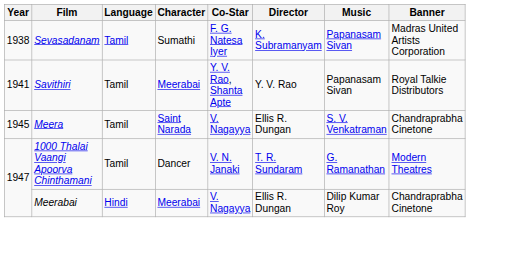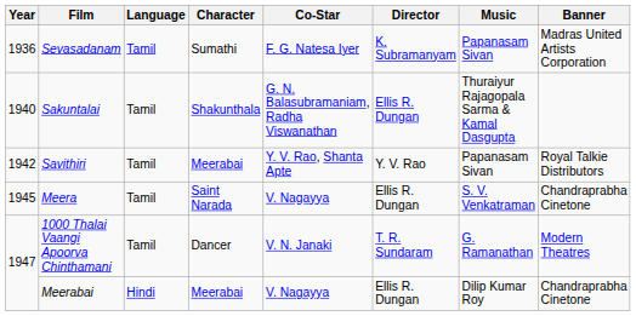Sevasadanam | Year: 1938 -> 1936
+ row: 1940 | Sakuntalai | Tamil | Shakunthala | G. N. Balasubramaniam, Radha Viswanathan | Ellis R. Dungan | Thuraiyur Rajagopala Sarma & Kamal Dasgupta
Savithiri | Year: 1941 -> 1942
